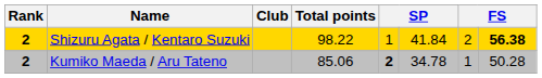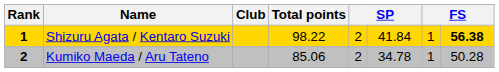Shizuru Agata / Kentaro Suzuki | Rank: 2 -> 1
Shizuru Agata / Kentaro Suzuki | column 5: 1 -> 2
Shizuru Agata / Kentaro Suzuki | column 7: 2 -> 1
Kumiko Maeda / Aru Tateno | column 5: bold -> normal
